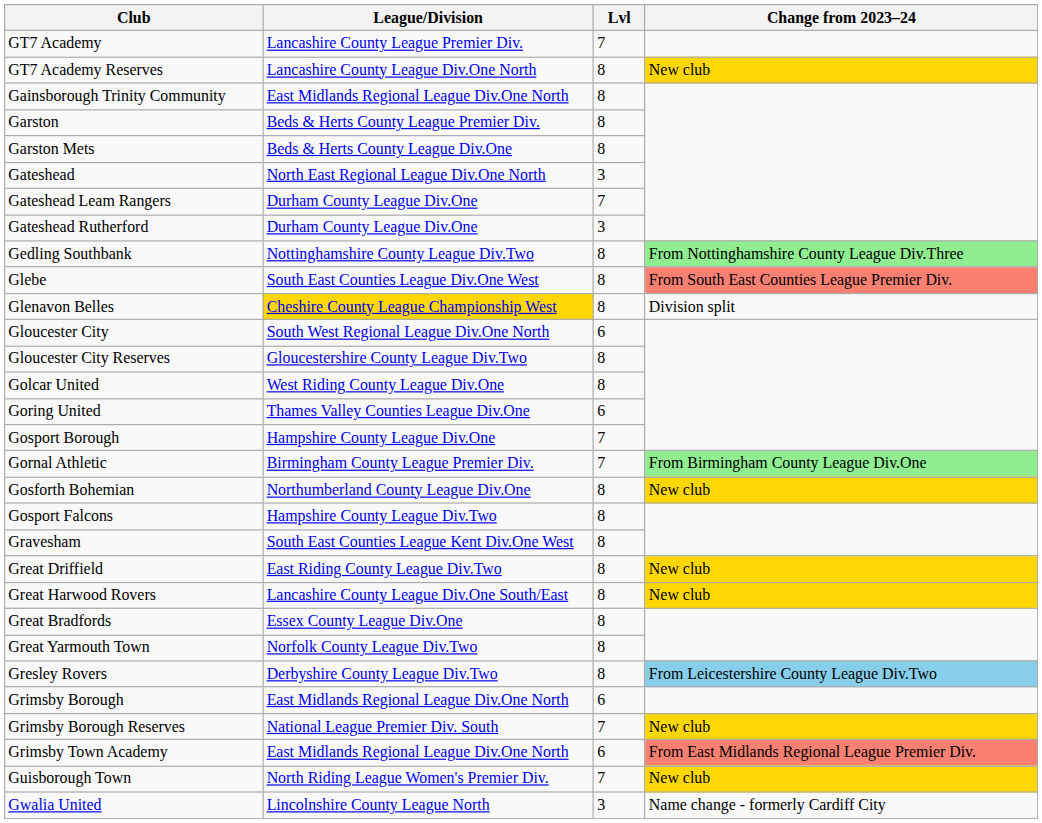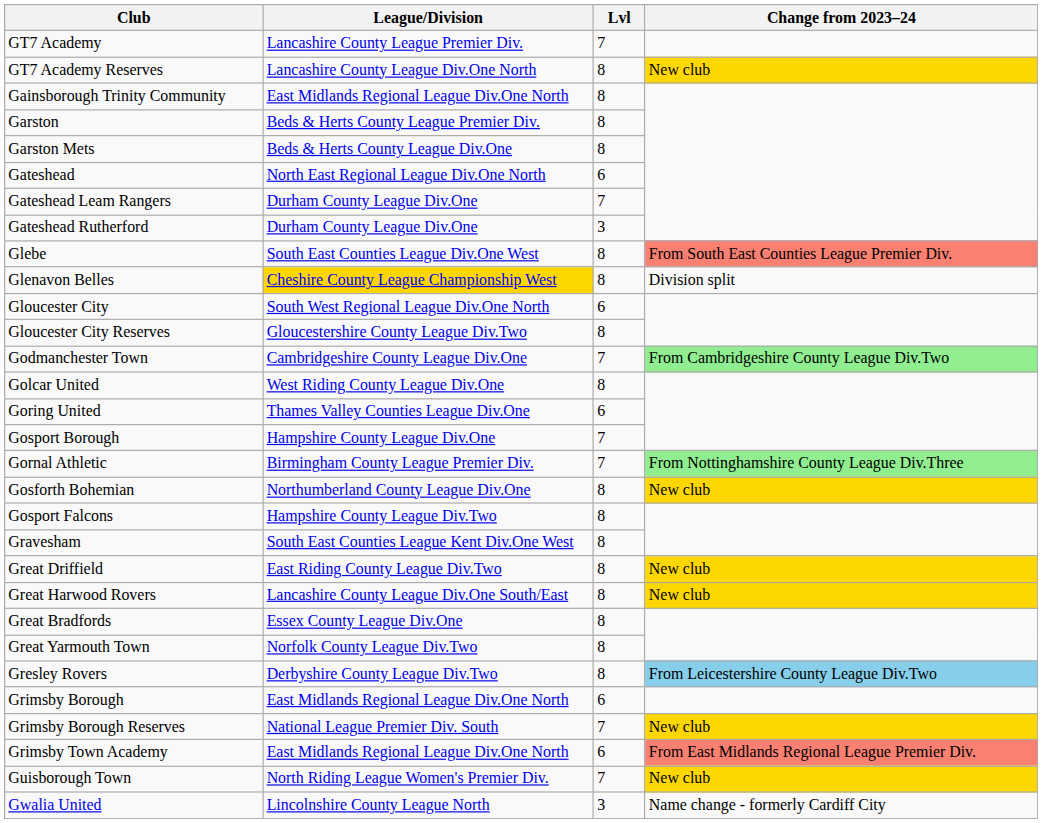Gateshead | Lvl: 3 -> 6
- row: Gedling Southbank | Nottinghamshire County League Div.Two | 8 | From Nottinghamshire County League Div.Three
+ row: Godmanchester Town | Cambridgeshire County League Div.One | 7 | From Cambridgeshire County League Div.Two
Gornal Athletic | Change from 2023–24: From Birmingham County League Div.One -> From Nottinghamshire County League Div.Three
